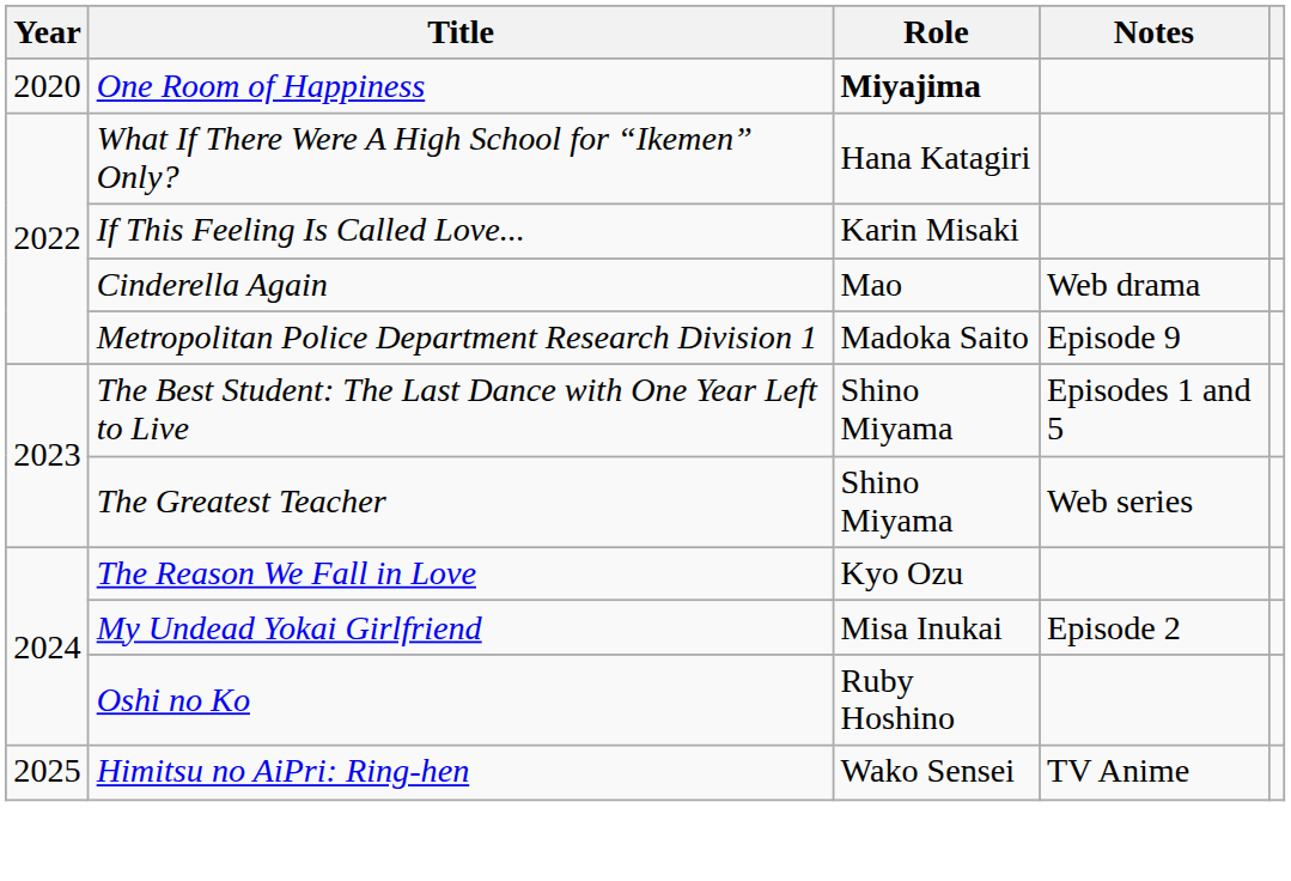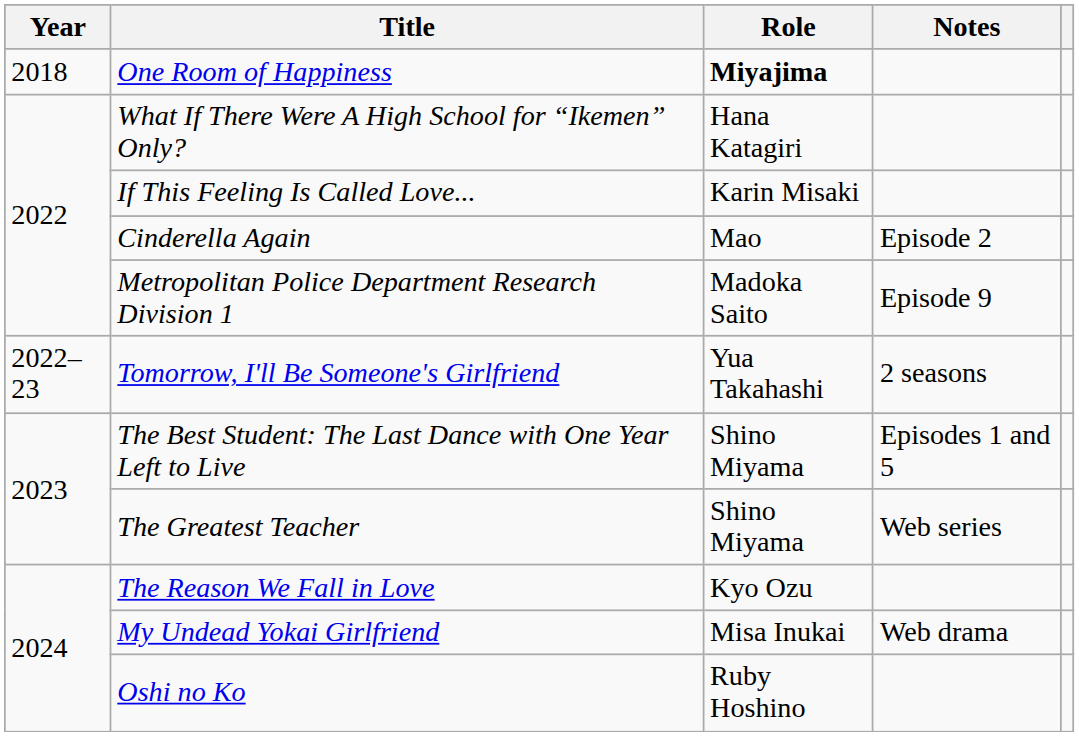One Room of Happiness | Year: 2020 -> 2018
Cinderella Again | Notes: Web drama -> Episode 2
+ row: 2022–23 | Tomorrow, I'll Be Someone's Girlfriend | Yua Takahashi | 2 seasons
My Undead Yokai Girlfriend | Notes: Episode 2 -> Web drama
- row: 2025 | Himitsu no AiPri: Ring-hen | Wako Sensei | TV Anime
